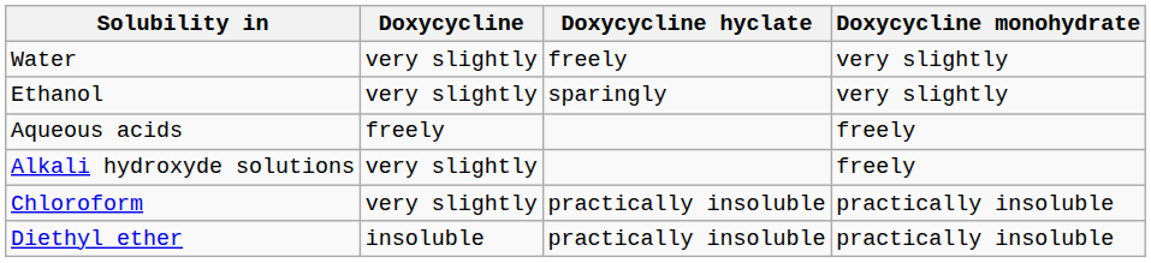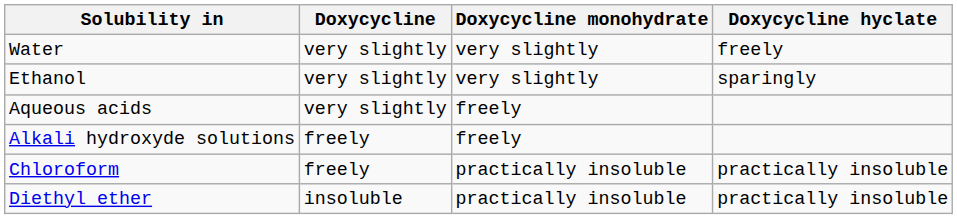columns swapped: Doxycycline monohydrate <-> Doxycycline hyclate
Aqueous acids | Doxycycline: freely -> very slightly
Alkali hydroxyde solutions | Doxycycline: very slightly -> freely
Chloroform | Doxycycline: very slightly -> freely
